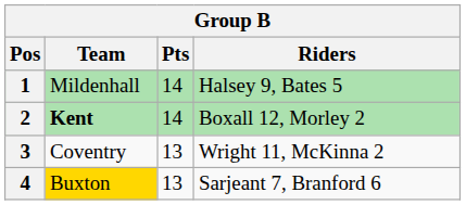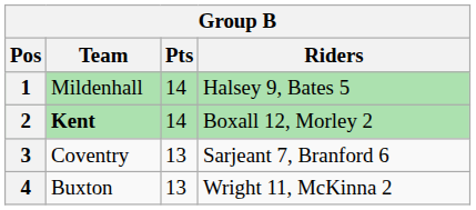3 | Riders: Wright 11, McKinna 2 -> Sarjeant 7, Branford 6
4 | Team: gold background -> no background
4 | Riders: Sarjeant 7, Branford 6 -> Wright 11, McKinna 2
